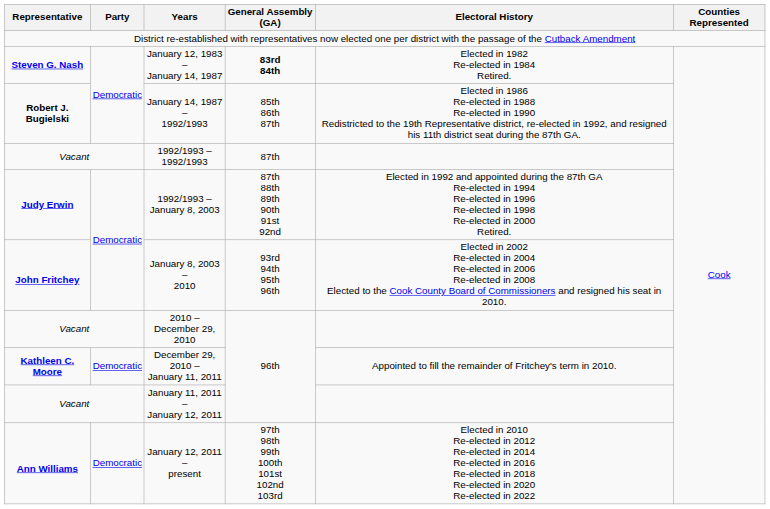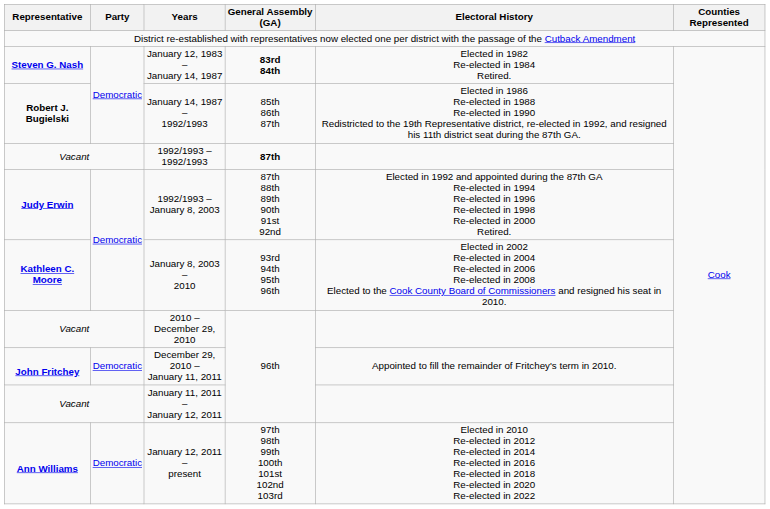1992/1993 – 1992/1993 | General Assembly (GA): normal -> bold
January 8, 2003 – 2010 | Representative: John Fritchey -> Kathleen C. Moore
December 29, 2010 – January 11, 2011 | Representative: Kathleen C. Moore -> John Fritchey
